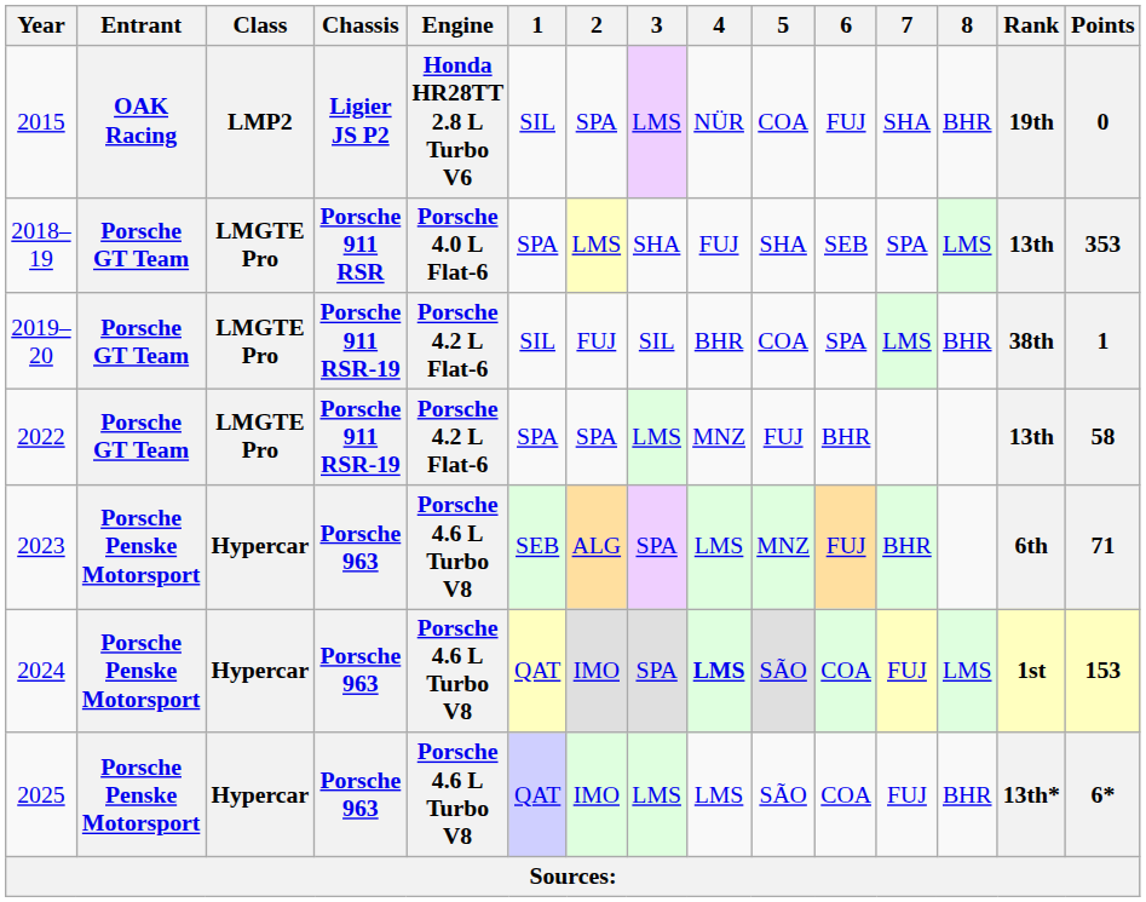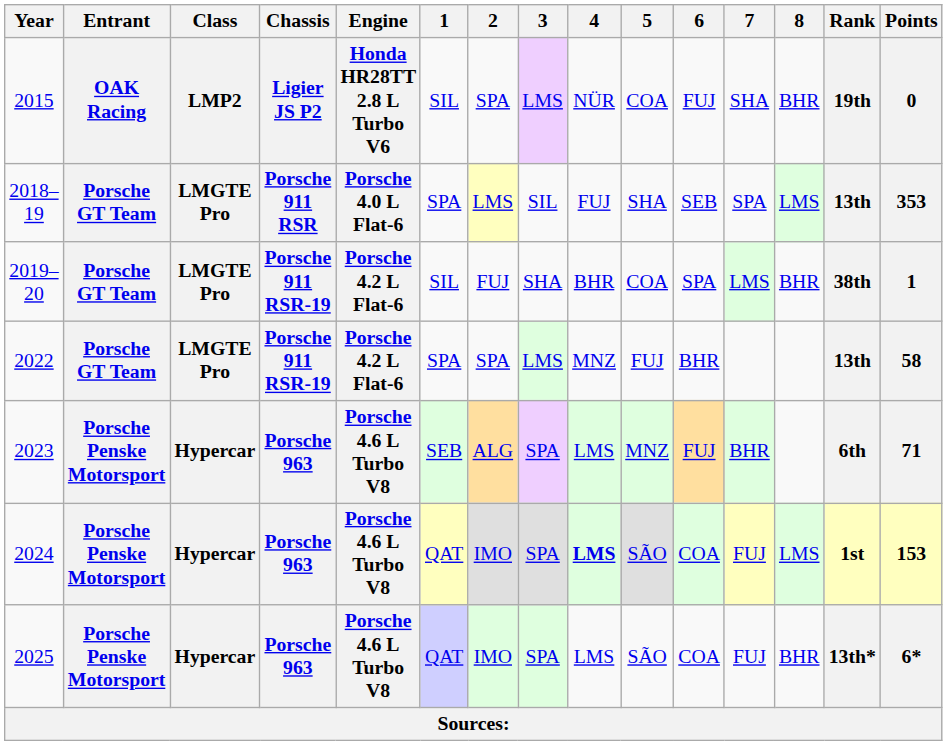2018–19 | 3: SHA -> SIL
2019–20 | 3: SIL -> SHA
2025 | 3: LMS -> SPA
